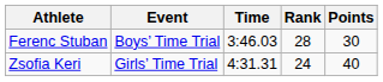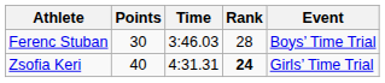columns swapped: Event <-> Points
Zsofia Keri | Rank: normal -> bold
